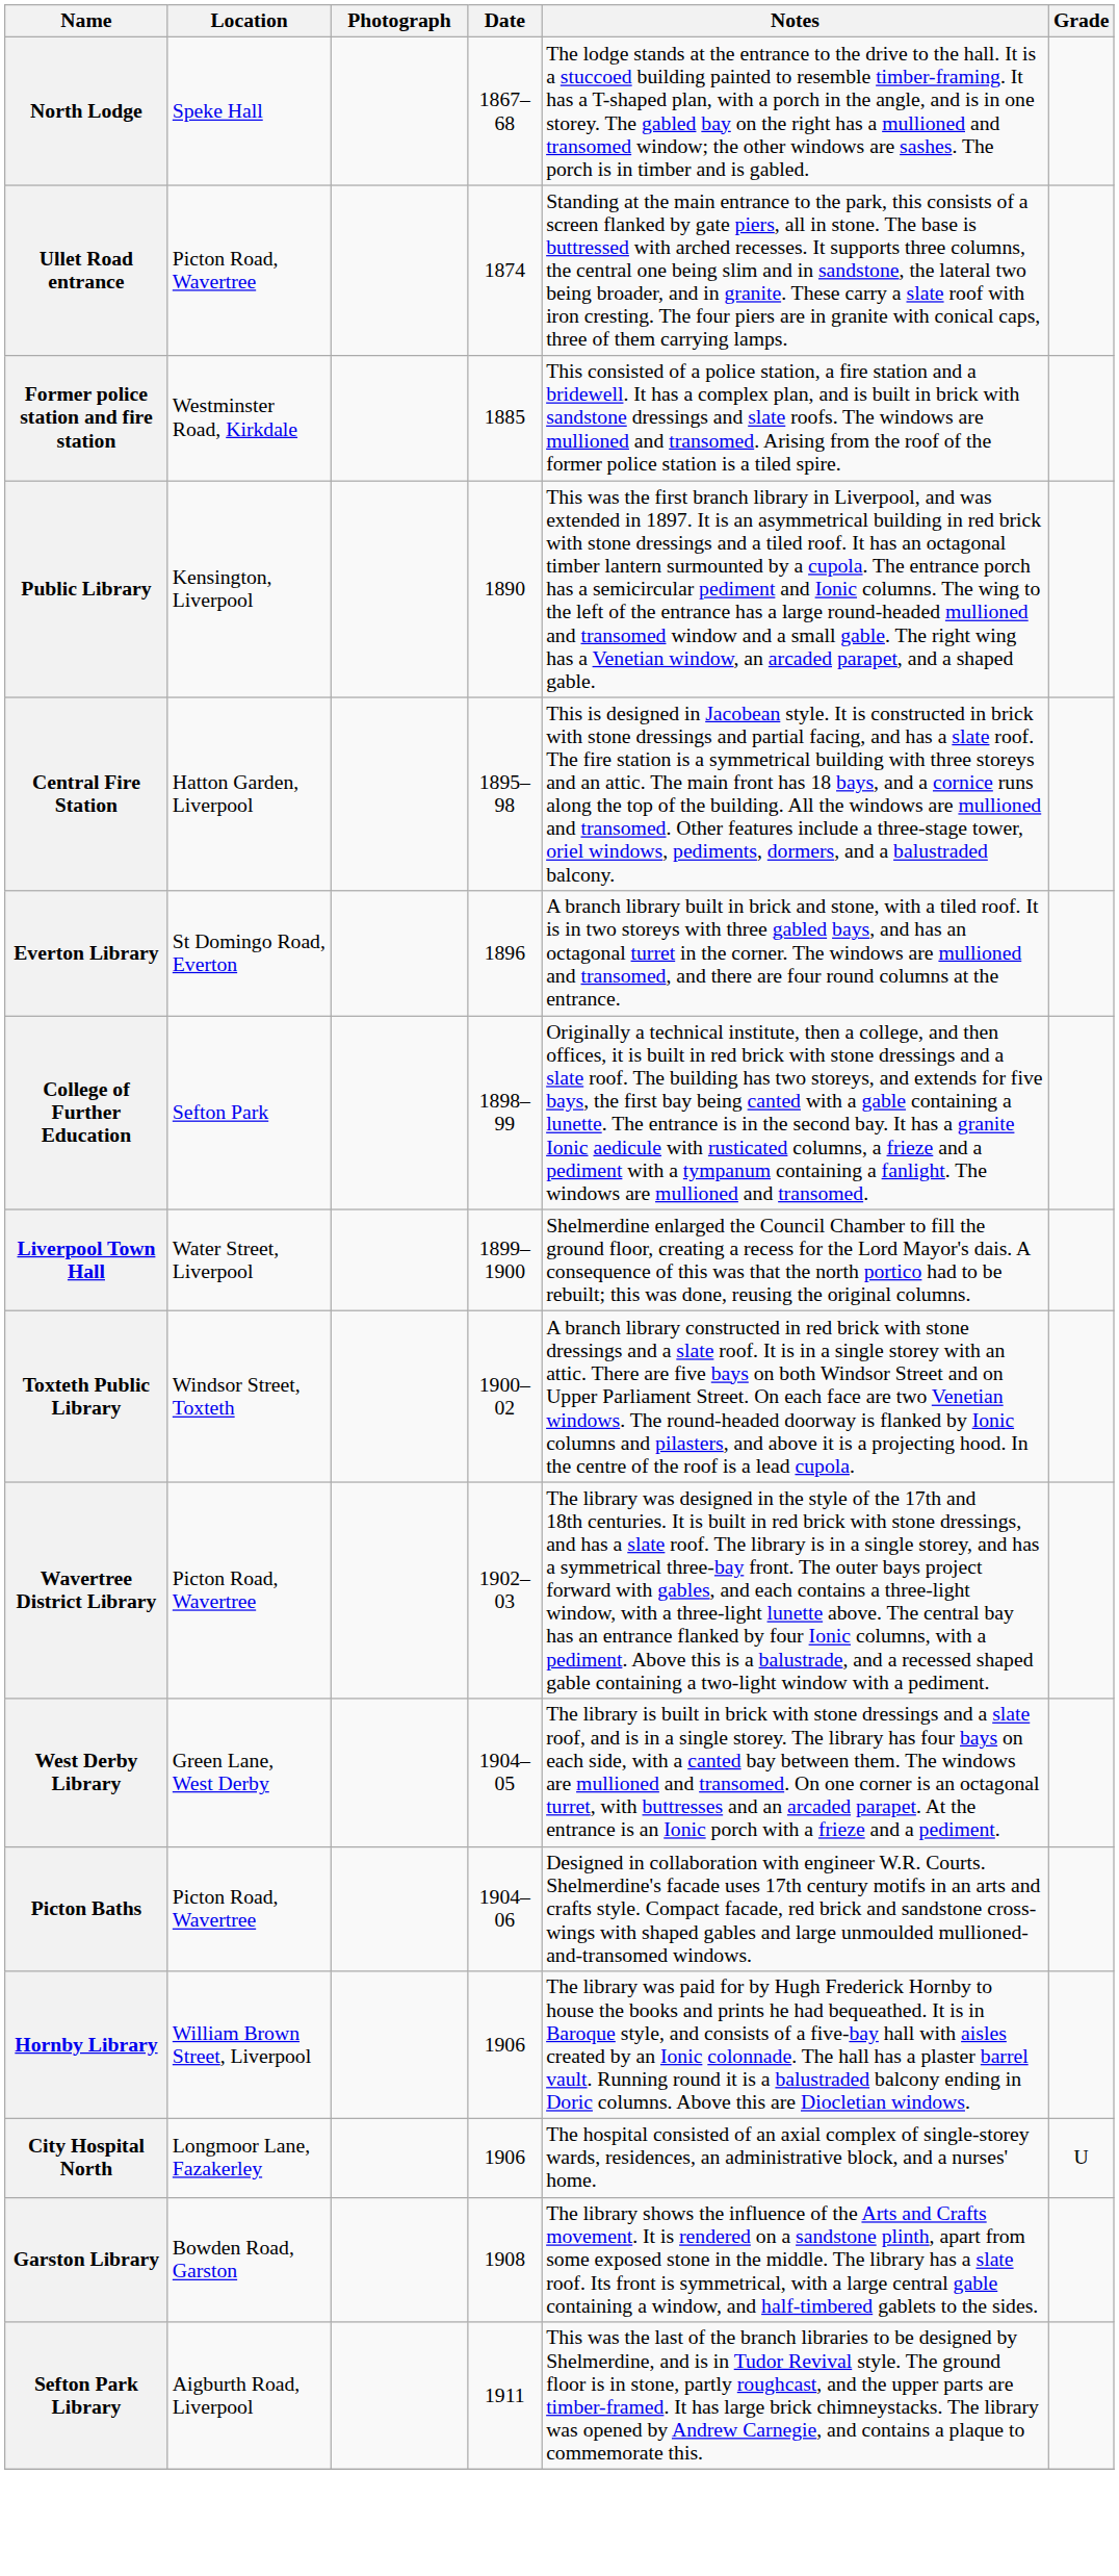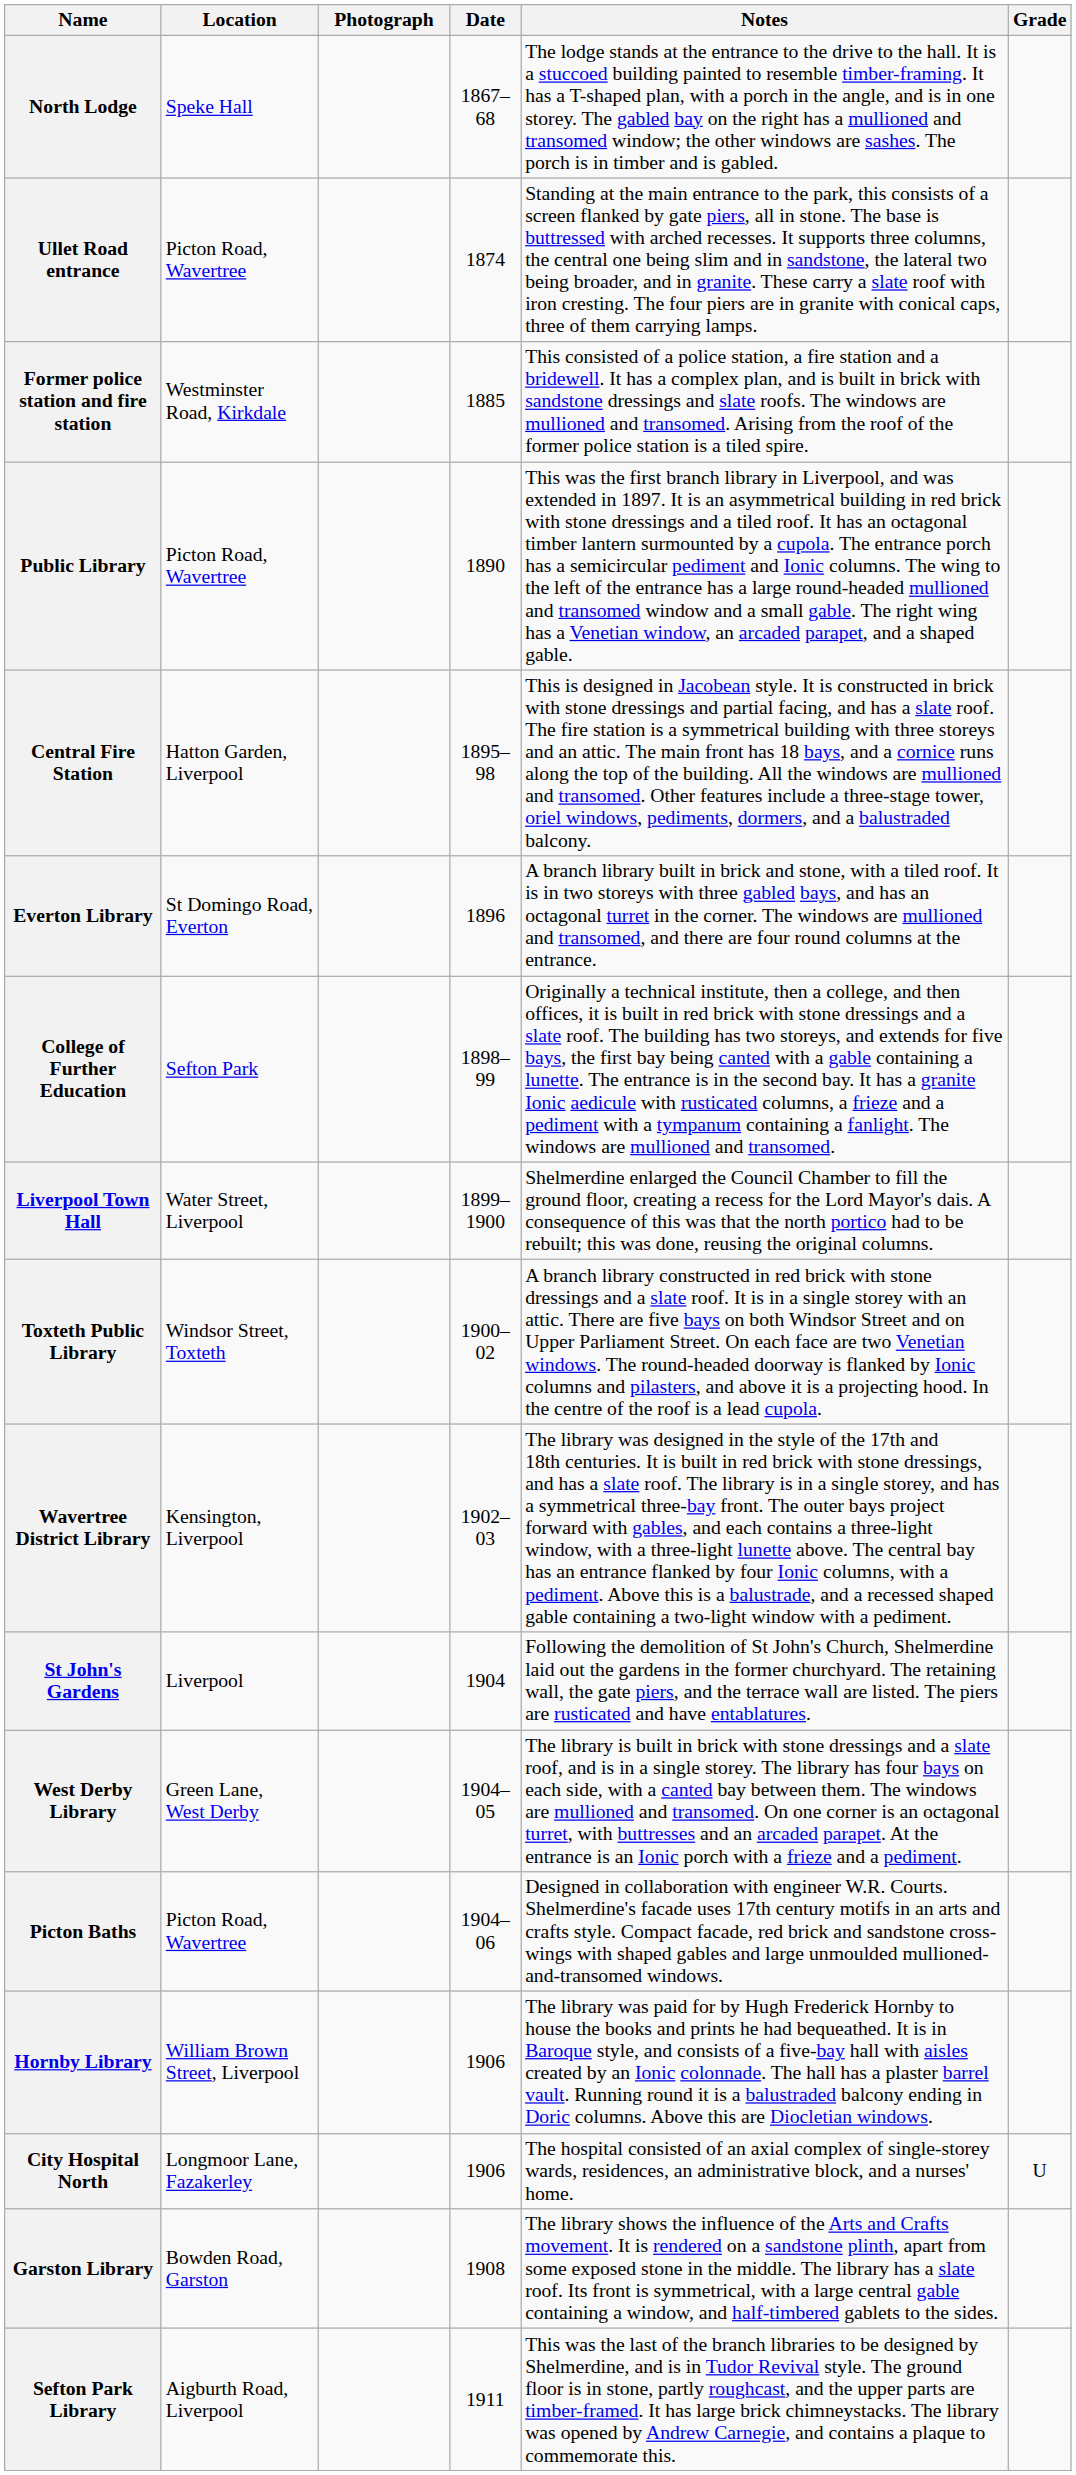Public Library | Location: Kensington, Liverpool -> Picton Road, Wavertree
Wavertree District Library | Location: Picton Road, Wavertree -> Kensington, Liverpool
+ row: St John's Gardens | Liverpool | 1904 | Following the demolition of St John's Church, Shelmerdine laid out the gardens in the former churchyard. The retaining wall, the gate piers, and the terrace wall are listed. The piers are rusticated and have entablatures.
